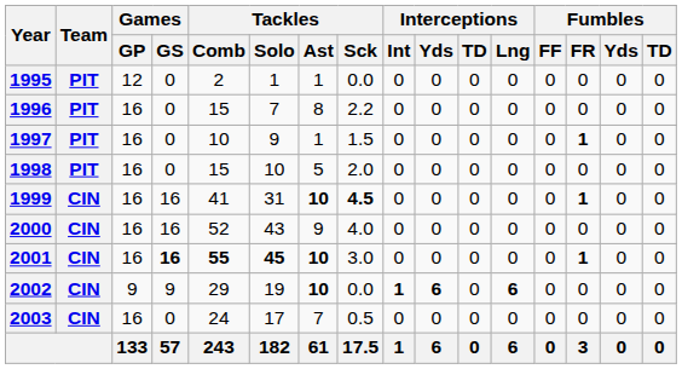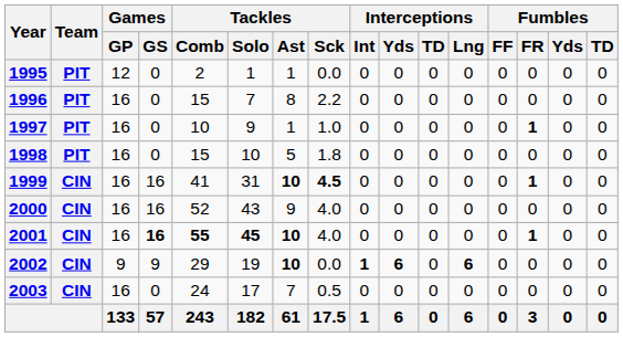1997 | Tackles / Sck: 1.5 -> 1.0
1998 | Tackles / Sck: 2.0 -> 1.8
2001 | Tackles / Sck: 3.0 -> 4.0
